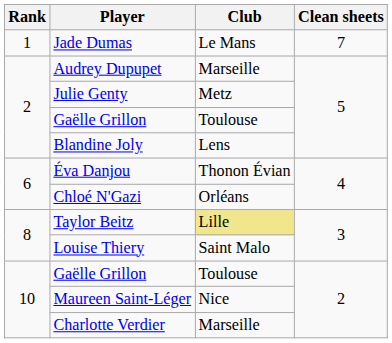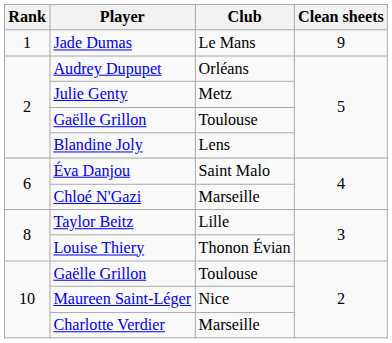Jade Dumas | Clean sheets: 7 -> 9
Audrey Dupupet | Club: Marseille -> Orléans
Éva Danjou | Club: Thonon Évian -> Saint Malo
Chloé N'Gazi | Club: Orléans -> Marseille
Taylor Beitz | Club: khaki background -> no background
Louise Thiery | Club: Saint Malo -> Thonon Évian
